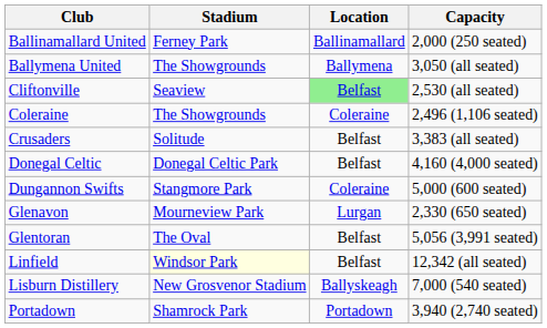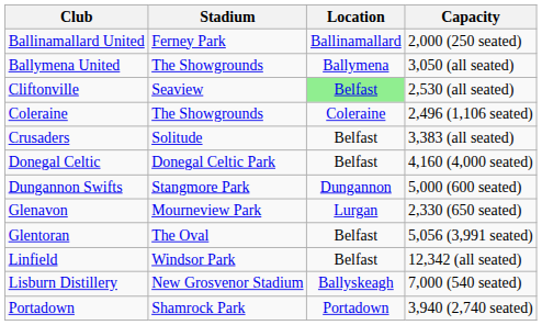Dungannon Swifts | Location: Coleraine -> Dungannon
Linfield | Stadium: lightyellow background -> no background
